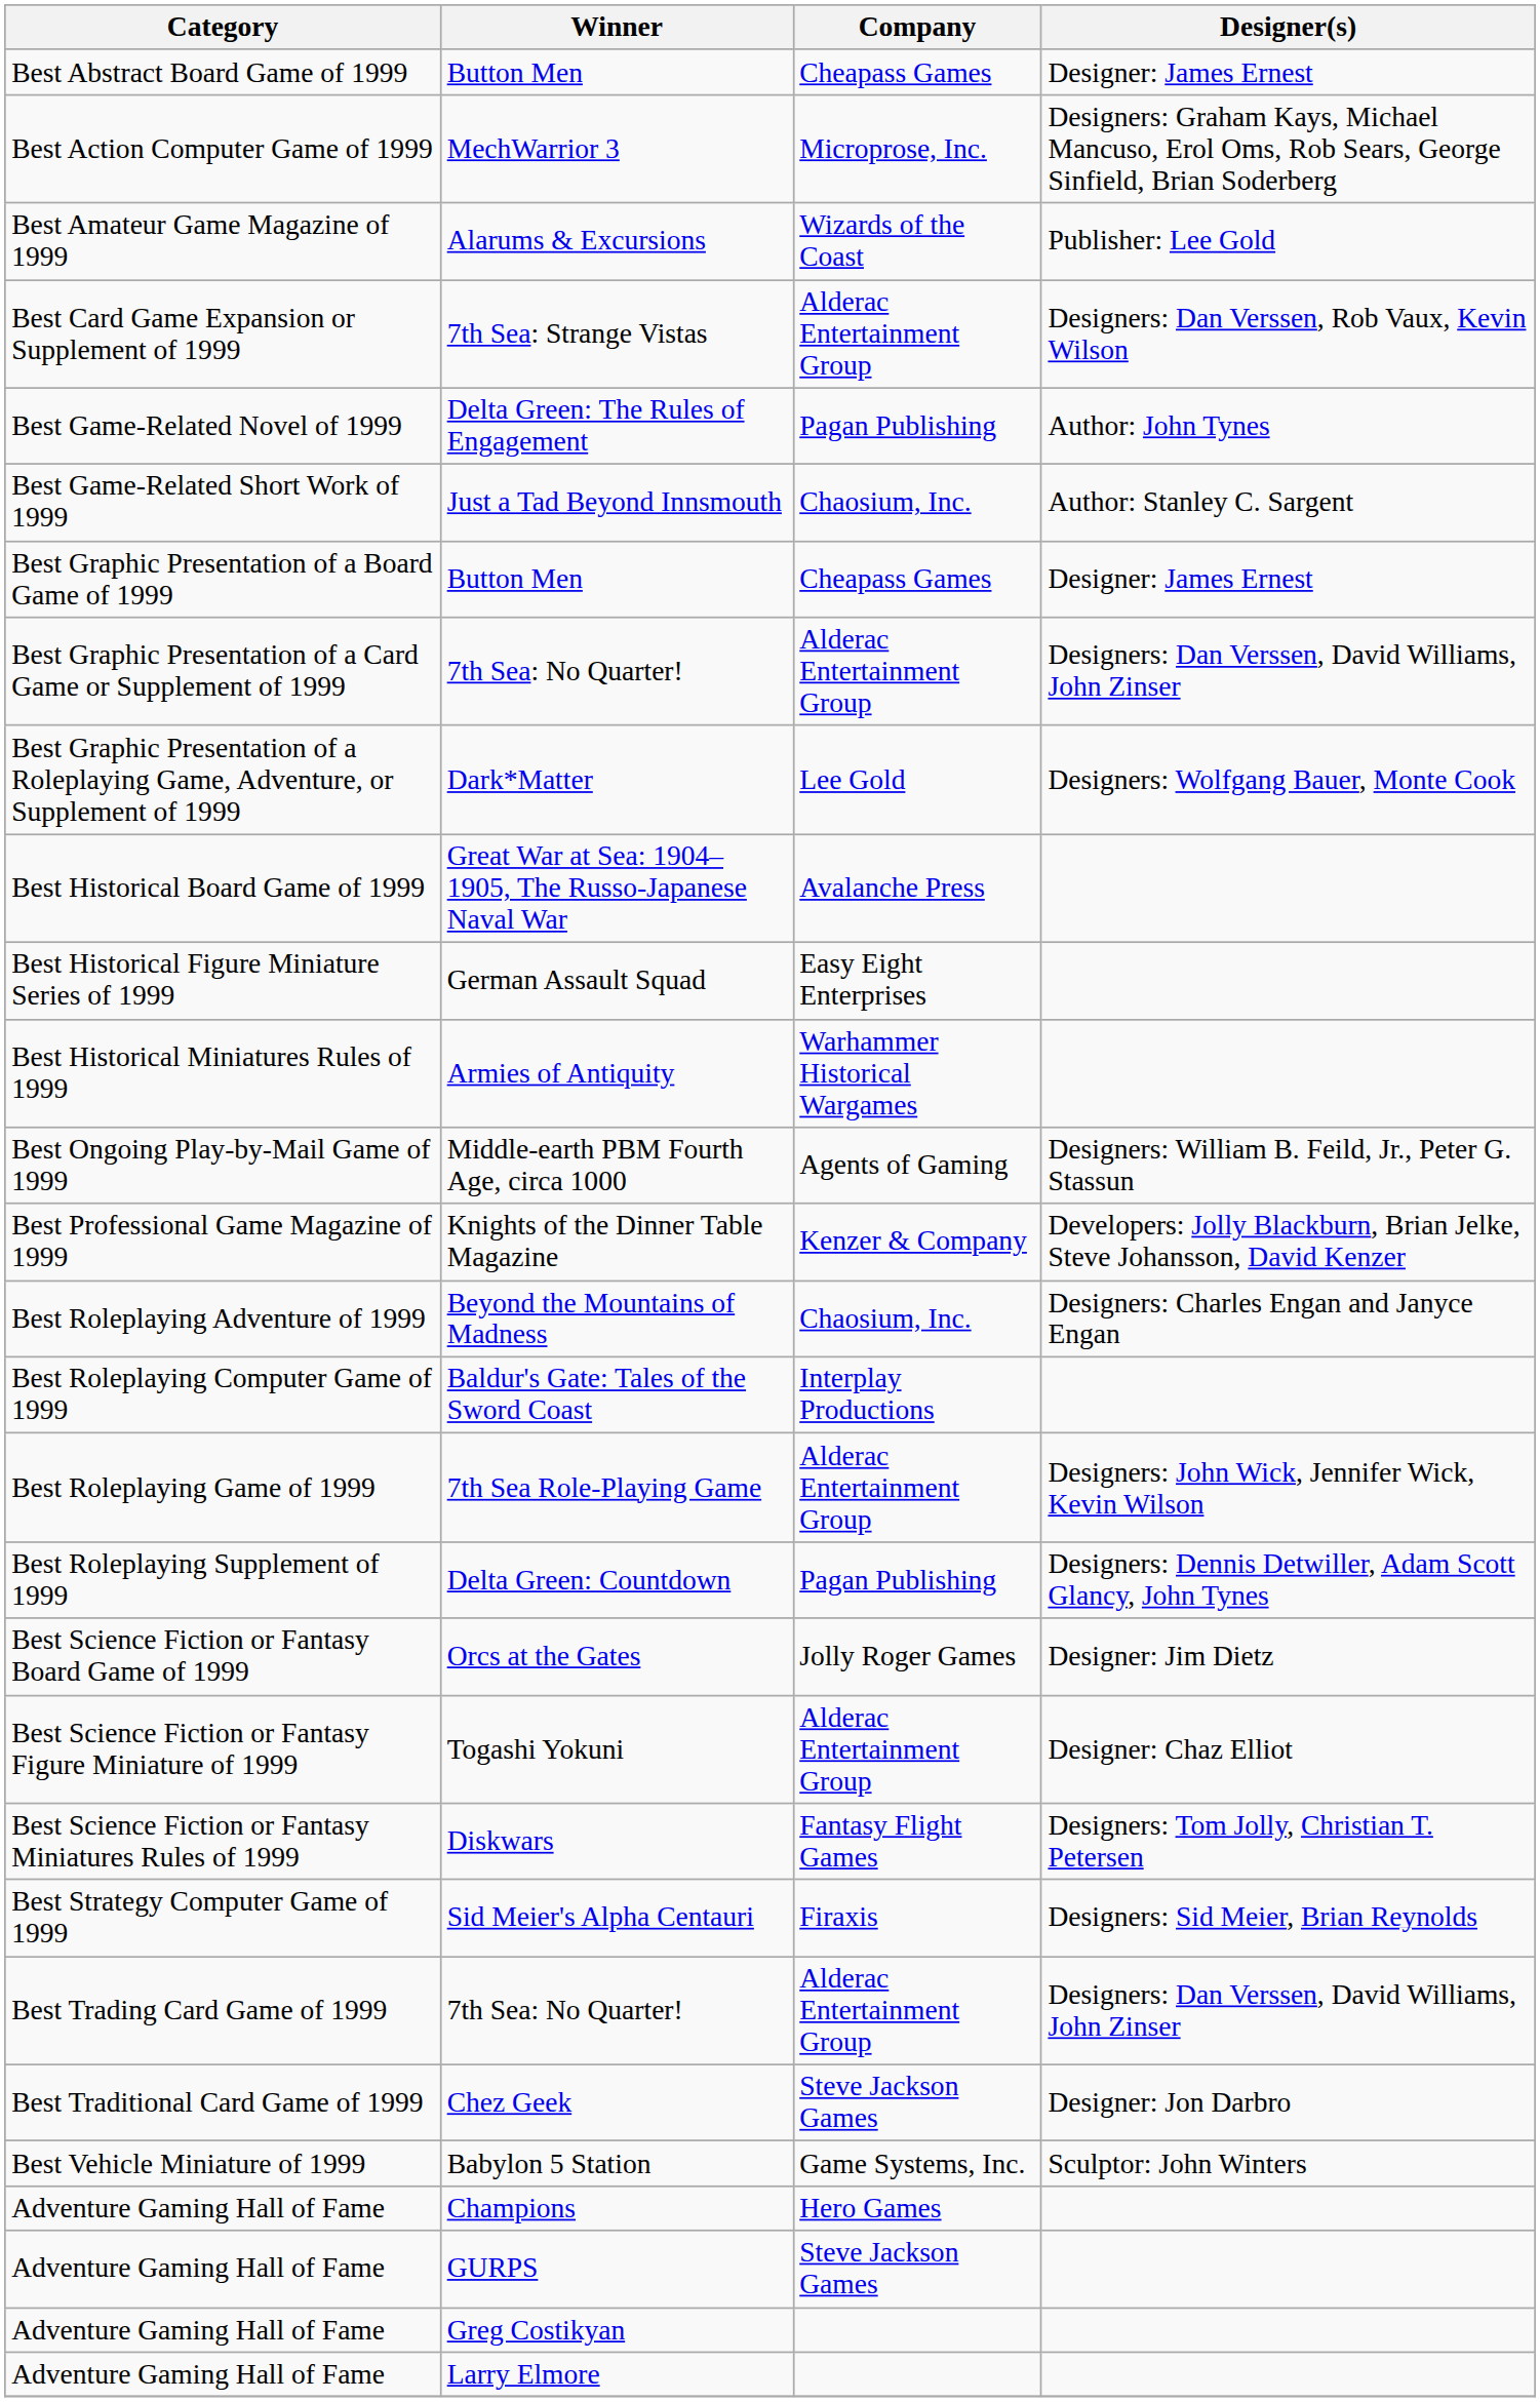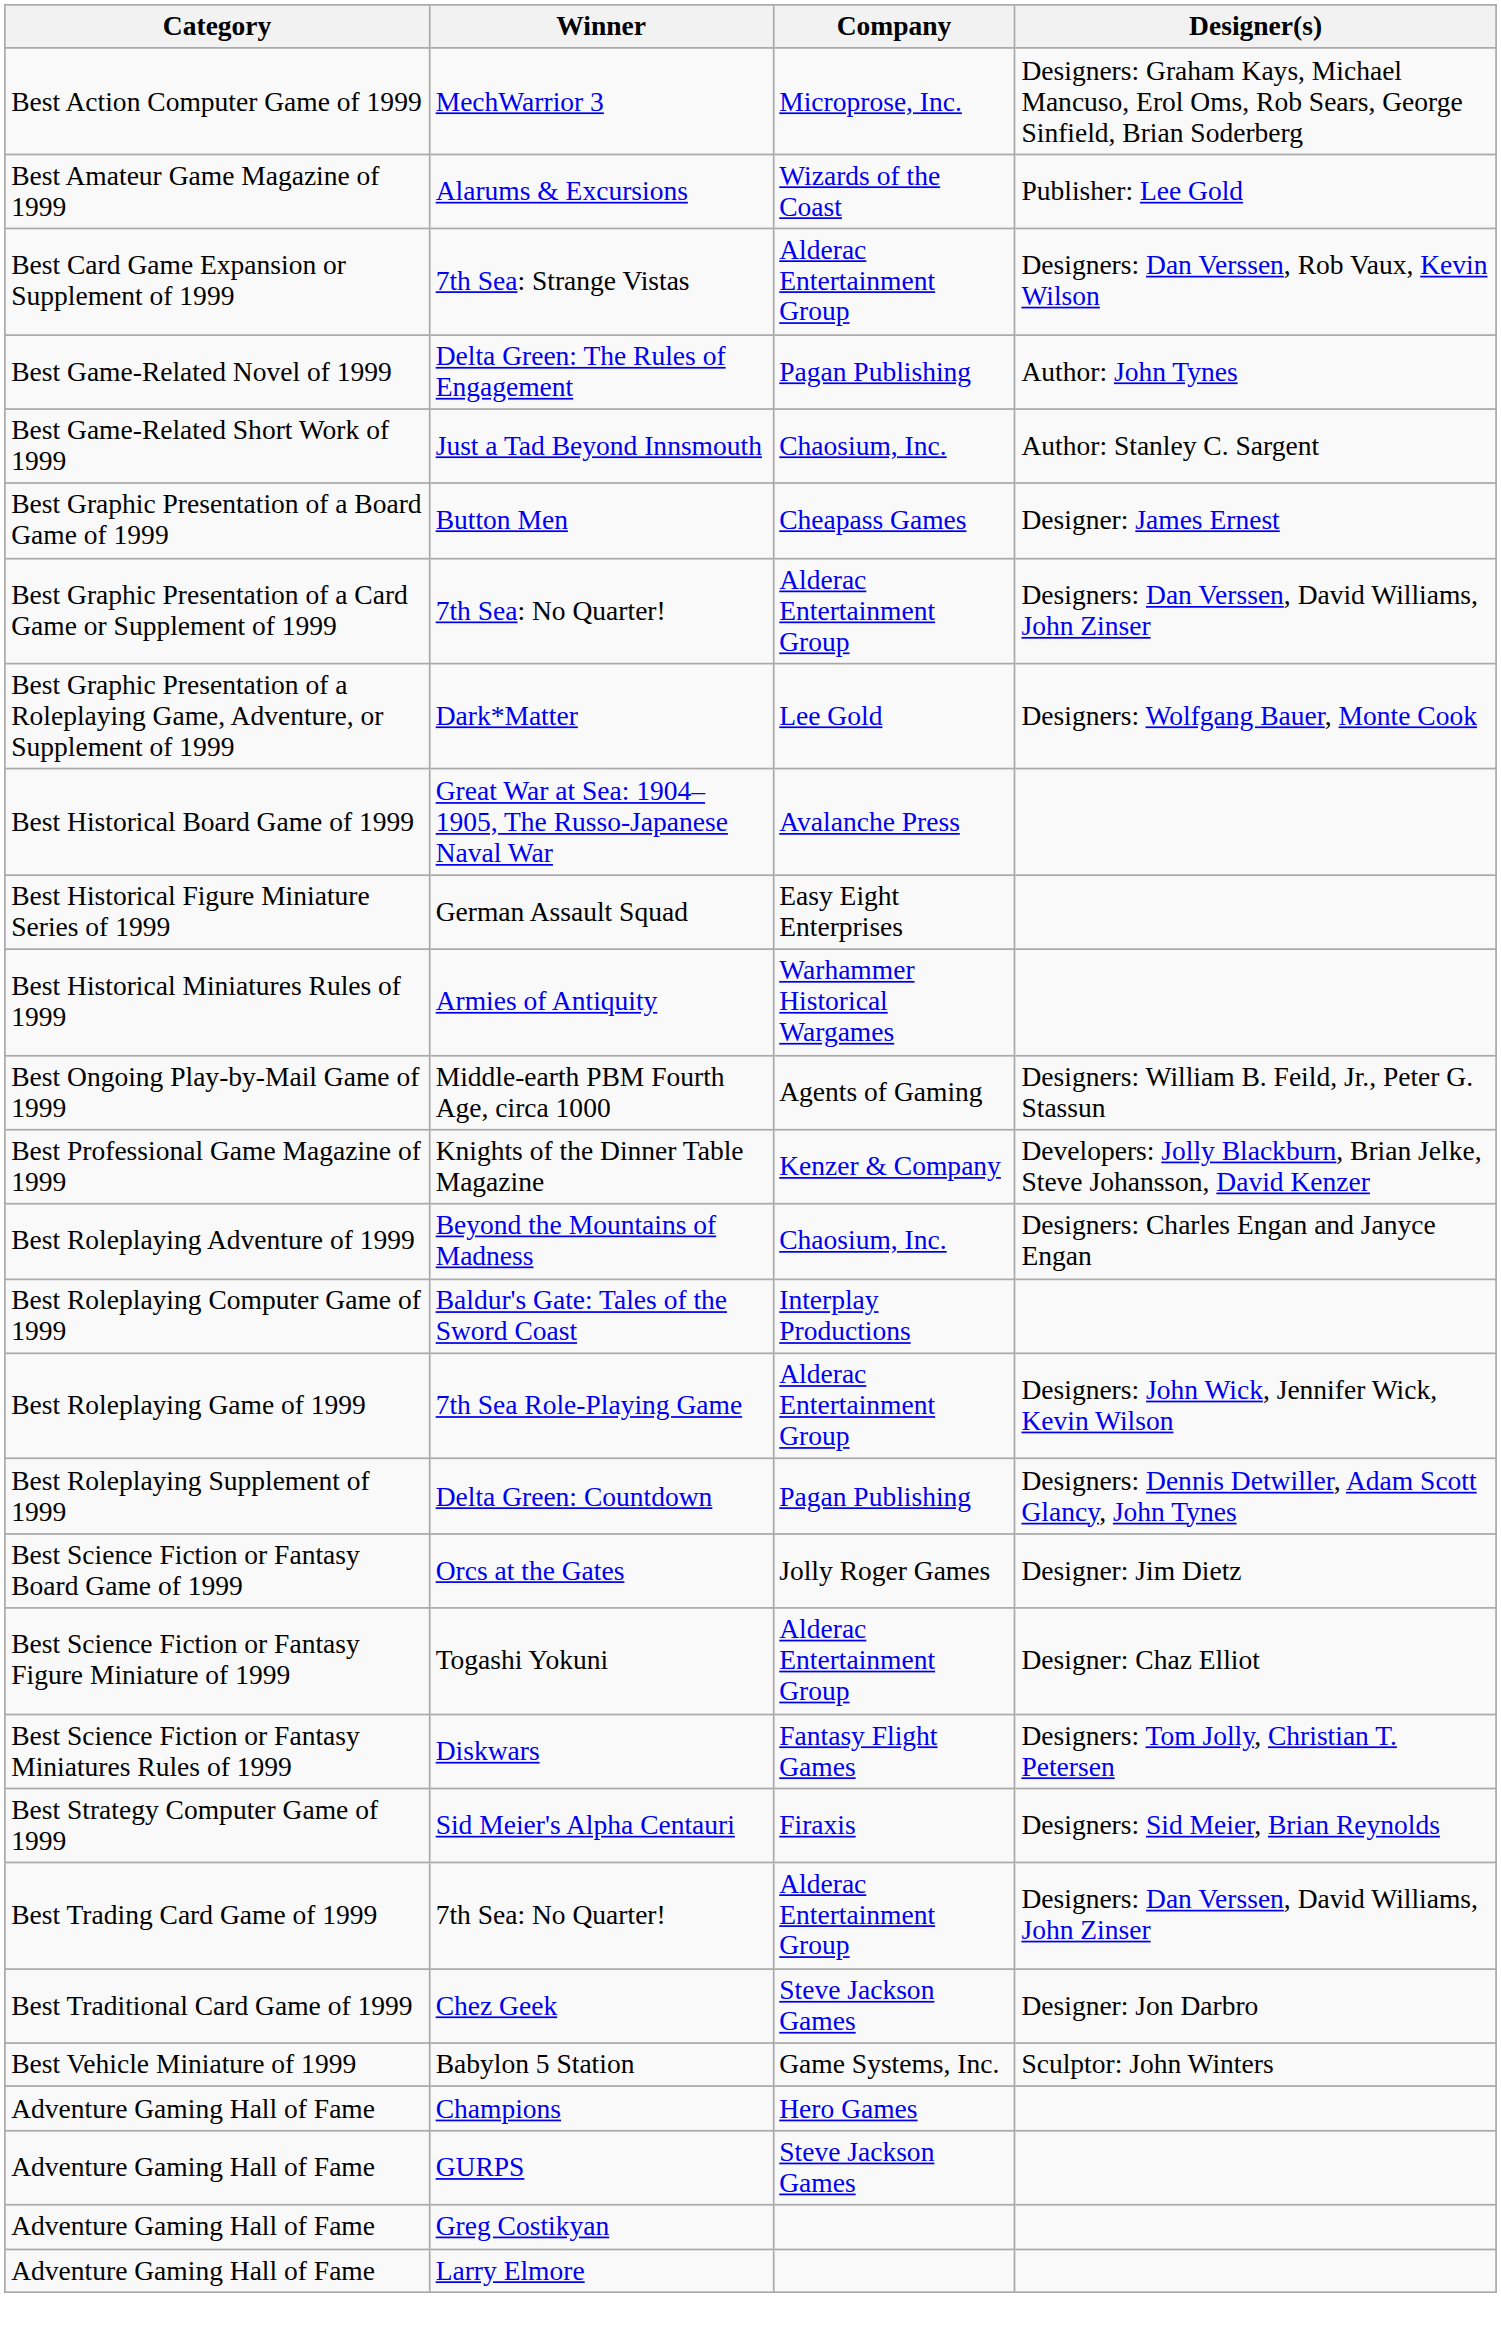- row: Best Abstract Board Game of 1999 | Button Men | Cheapass Games | Designer: James Ernest
